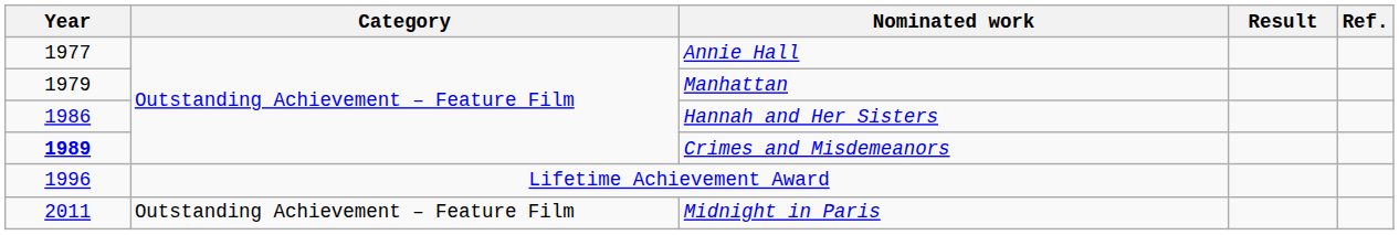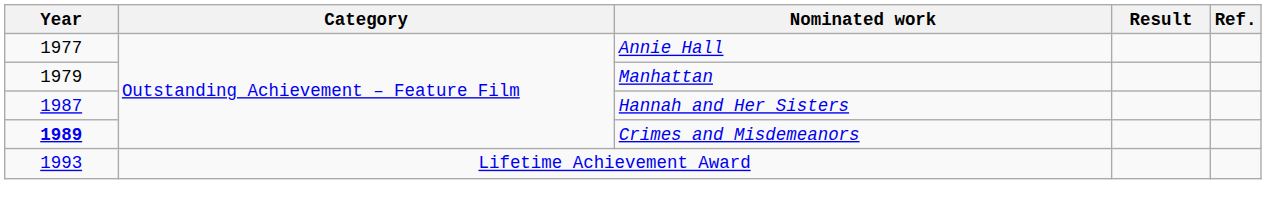Hannah and Her Sisters | Year: 1986 -> 1987
Lifetime Achievement Award | Year: 1996 -> 1993
- row: 2011 | Outstanding Achievement – Feature Film | Midnight in Paris
